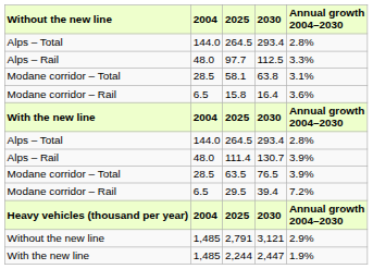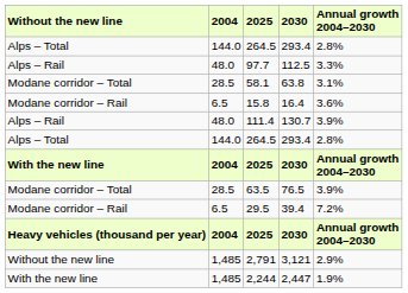rows swapped: With the new line / 2025 <-> 111.4
